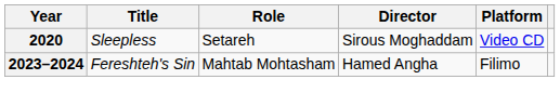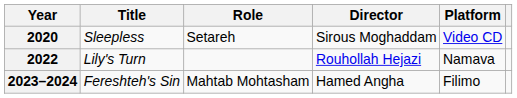+ row: 2022 | Lily's Turn | Rouhollah Hejazi | Namava
